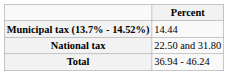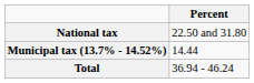rows swapped: National tax <-> Municipal tax (13.7% - 14.52%)
